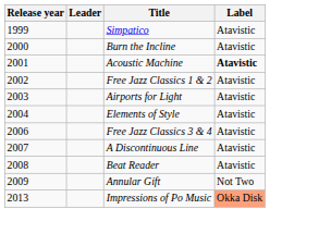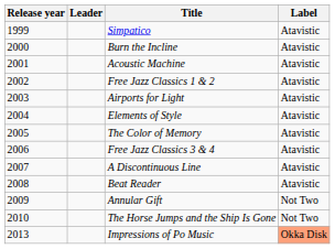Acoustic Machine | Label: bold -> normal
+ row: 2005 | The Color of Memory | Atavistic
+ row: 2010 | The Horse Jumps and the Ship Is Gone | Not Two
